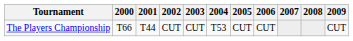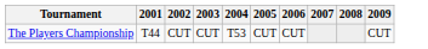- column: 2000 | T66
